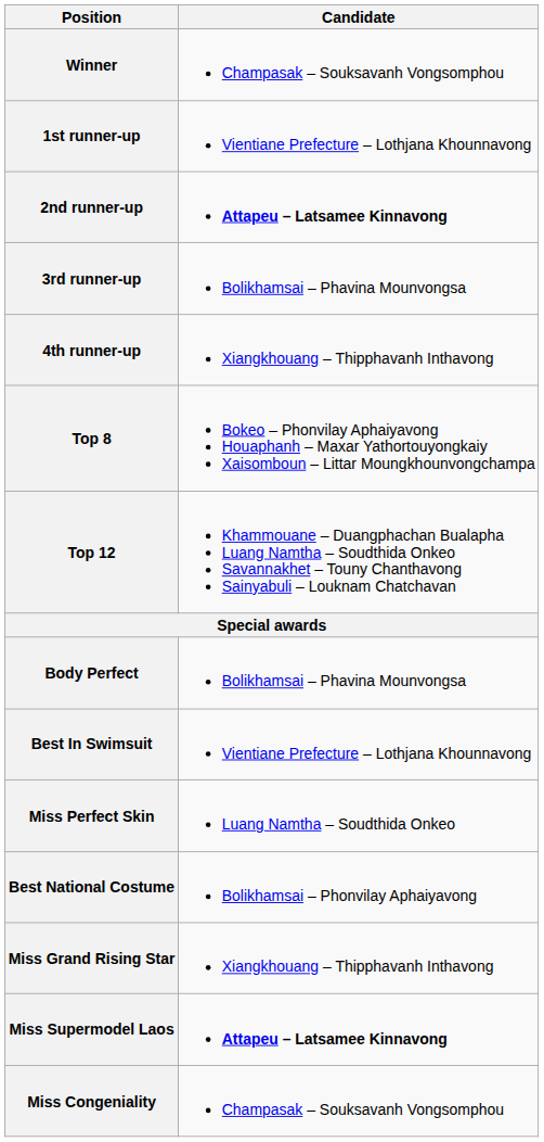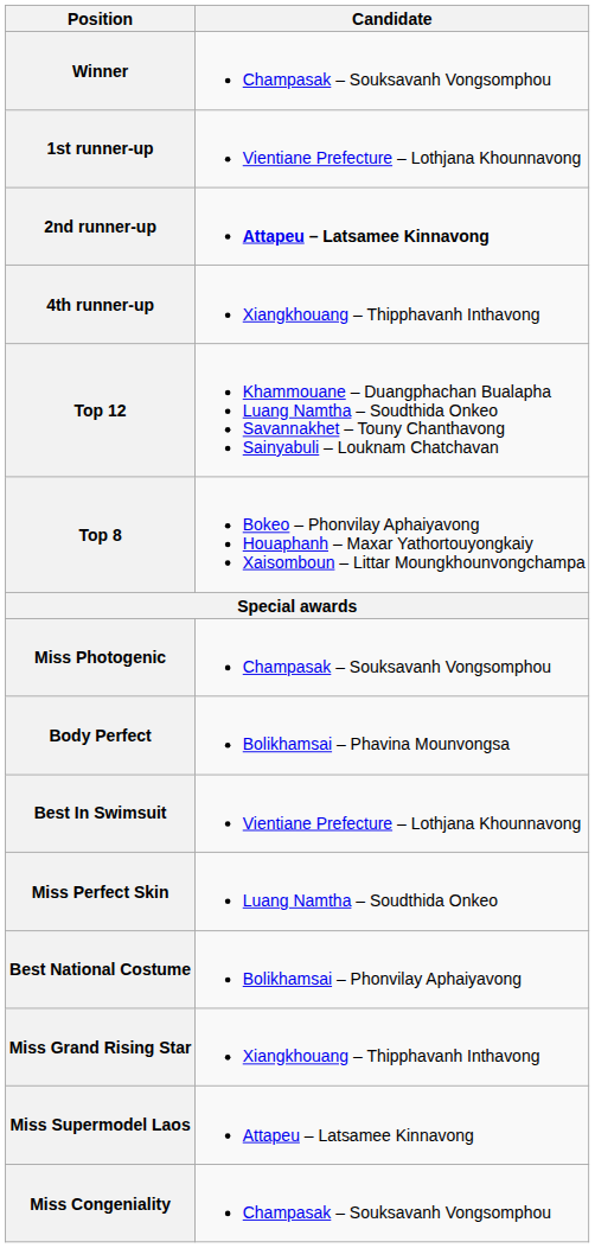- row: 3rd runner-up | Bolikhamsai – Phavina Mounvongsa
rows swapped: Top 8 <-> Top 12
+ row: Miss Photogenic | Champasak – Souksavanh Vongsomphou
Miss Supermodel Laos | Candidate: bold -> normal
